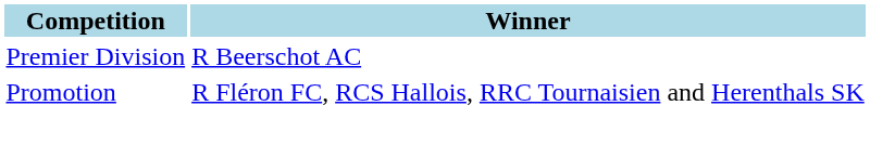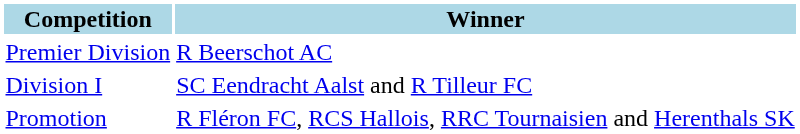+ row: Division I | SC Eendracht Aalst and R Tilleur FC
